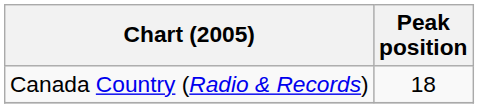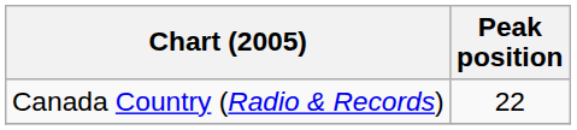Canada Country (Radio & Records) | Peak position: 18 -> 22
